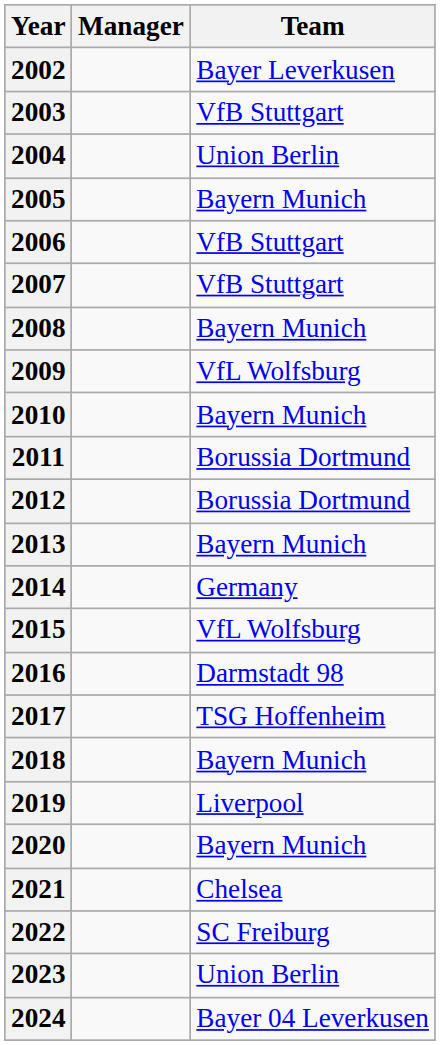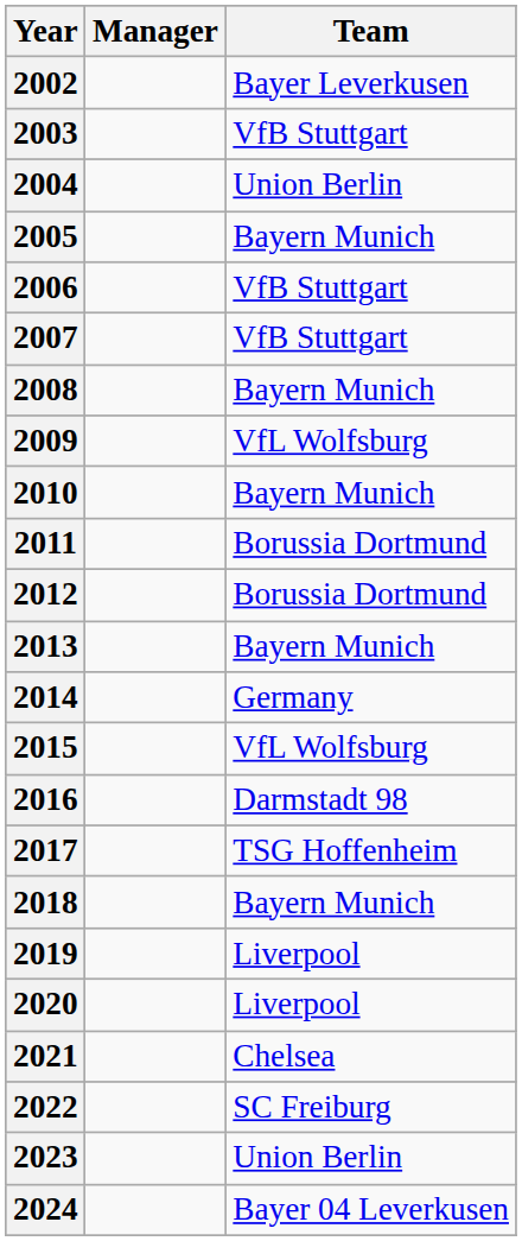2020 | Team: Bayern Munich -> Liverpool
